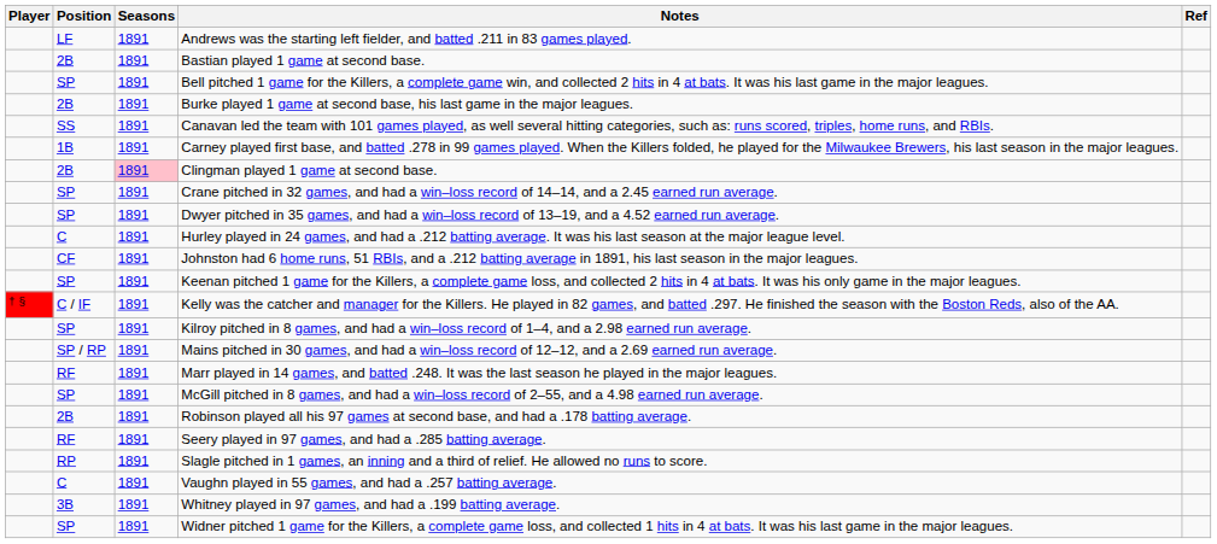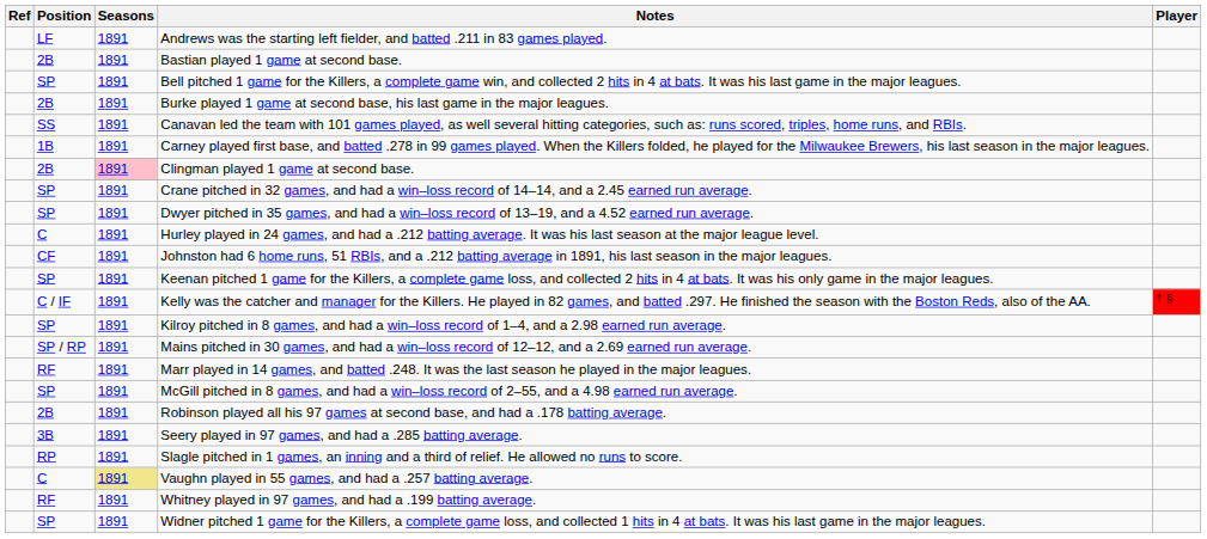columns swapped: Player <-> Ref
Seery played in 97 games, and had a .285 batting average. | Position: RF -> 3B
Vaughn played in 55 games, and had a .257 batting average. | Seasons: no background -> khaki background
Whitney played in 97 games, and had a .199 batting average. | Position: 3B -> RF
